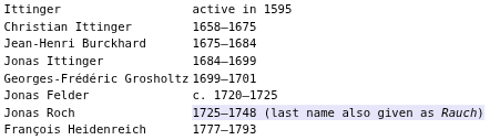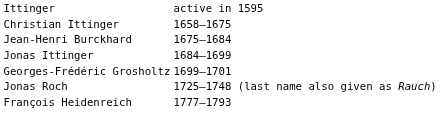- row: Jonas Felder | c. 1720–1725
Jonas Roch | column 2: lavender background -> no background
